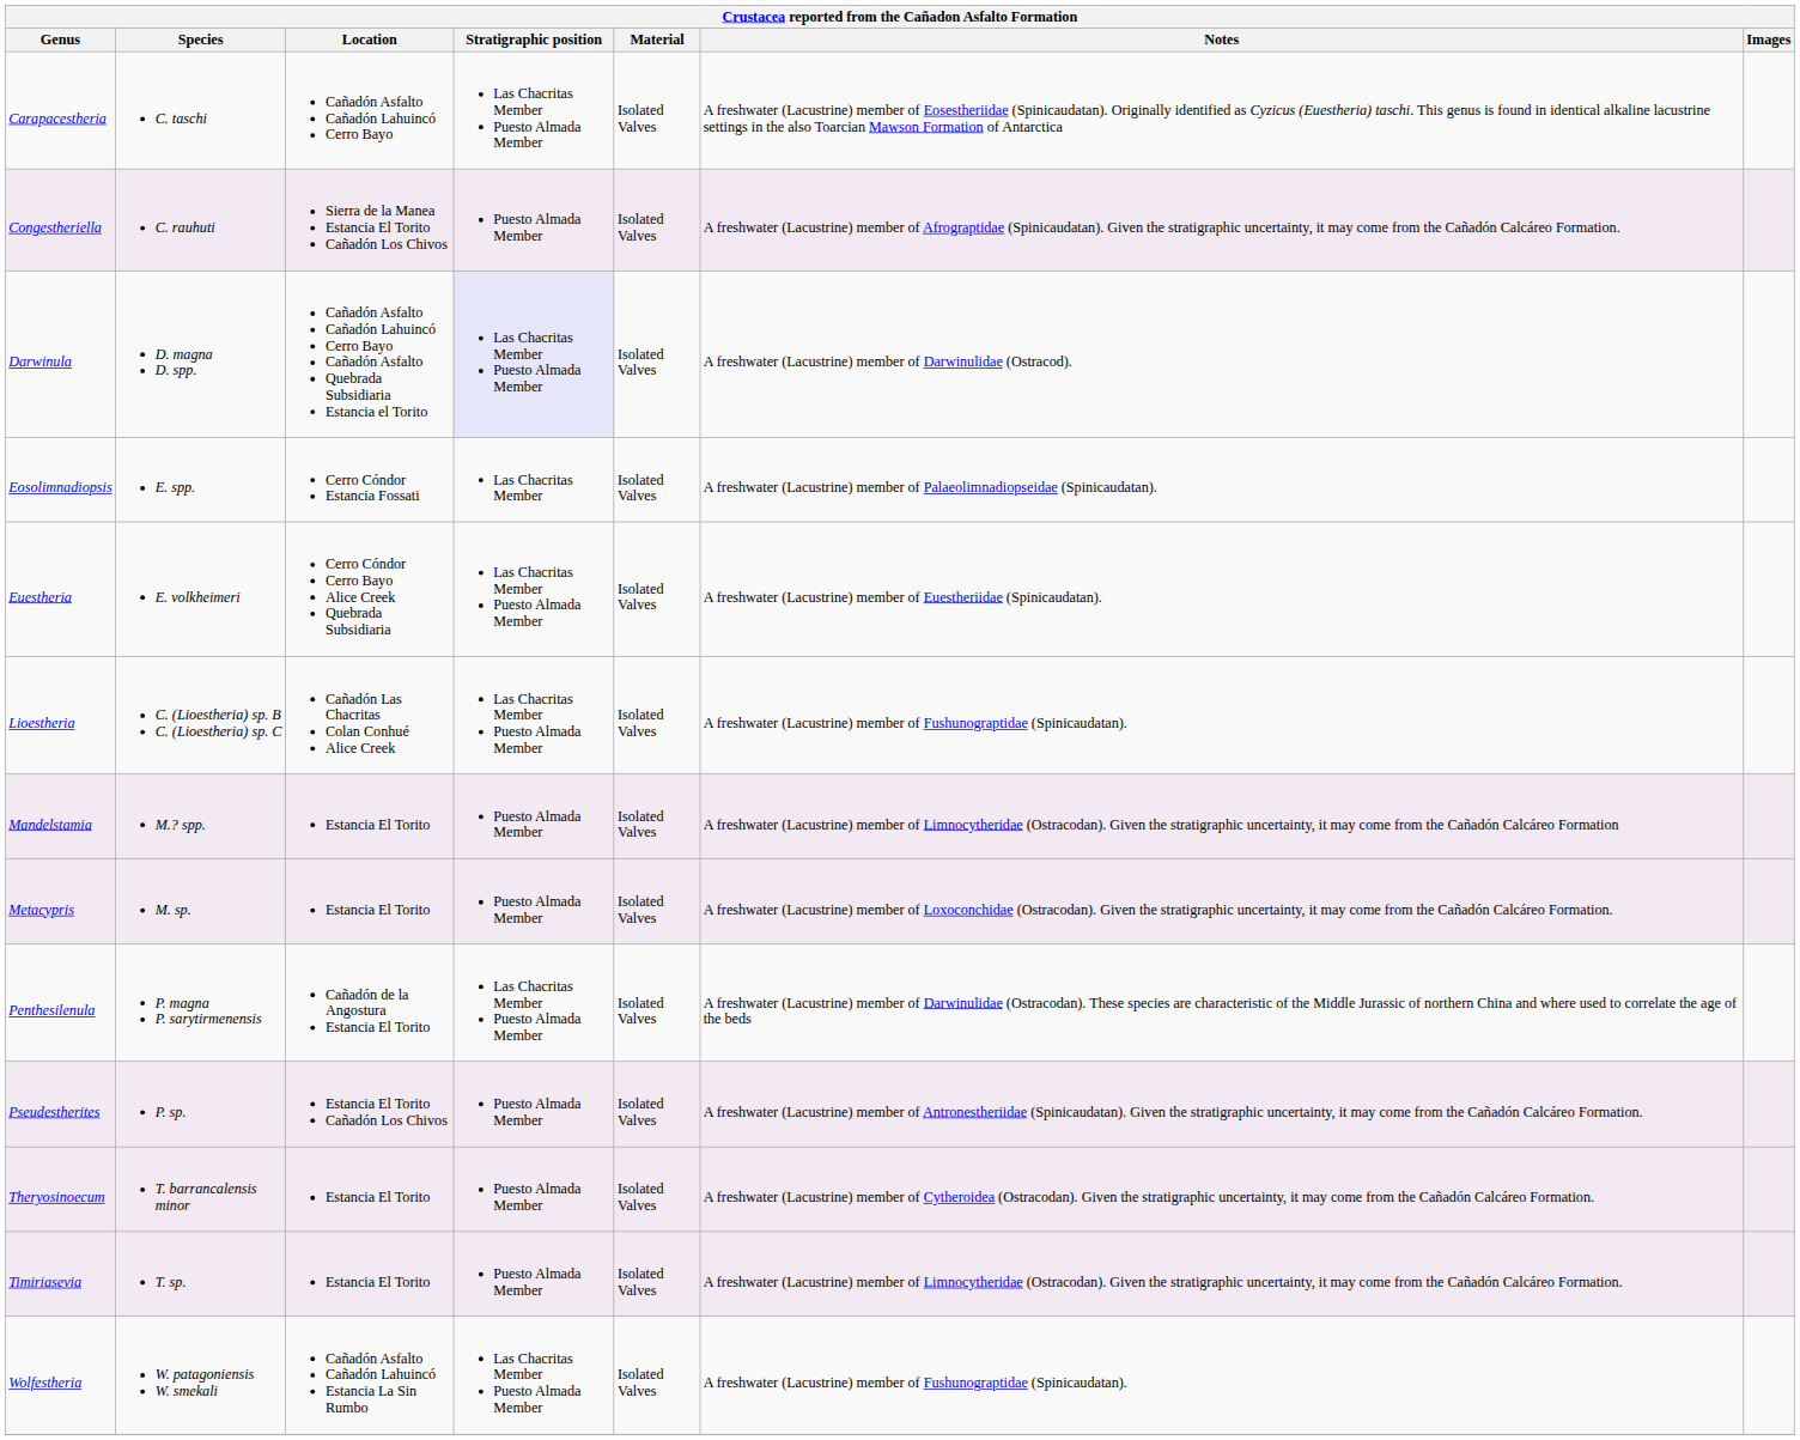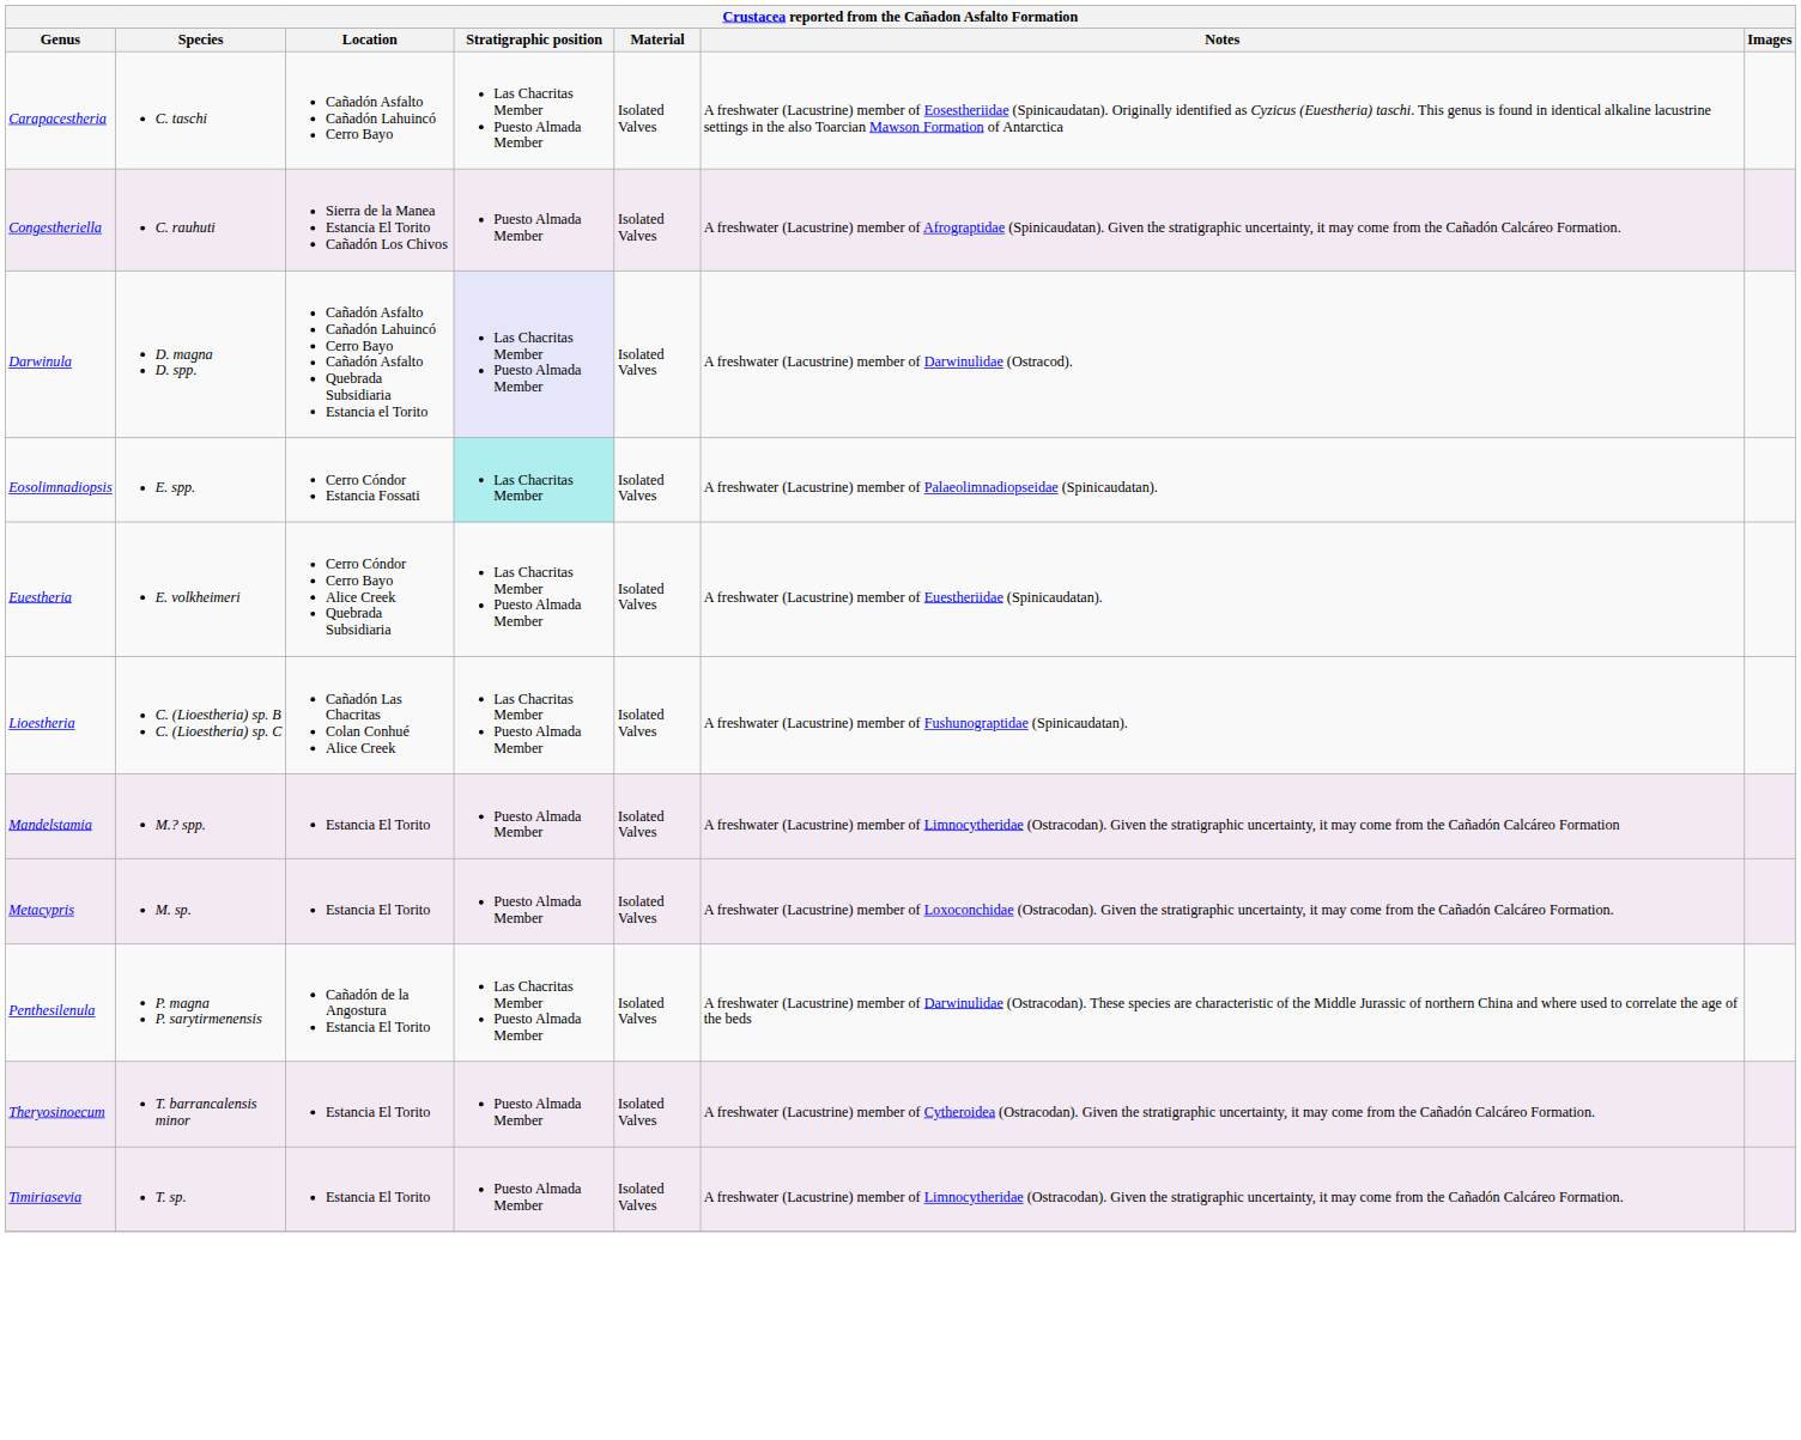Eosolimnadiopsis | Stratigraphic position: no background -> paleturquoise background
- row: Pseudestherites | P. sp. | Estancia El Torito Cañadón Los Chivos | Puesto Almada Member | Isolated Valves | A freshwater (Lacustrine) member of Antronestheriidae (Spinicaudatan). Given the stratigraphic uncertainty, it may come from the Cañadón Calcáreo Formation.
- row: Wolfestheria | W. patagoniensis W. smekali | Cañadón Asfalto Cañadón Lahuincó Estancia La Sin Rumbo | Las Chacritas Member Puesto Almada Member | Isolated Valves | A freshwater (Lacustrine) member of Fushunograptidae (Spinicaudatan).
